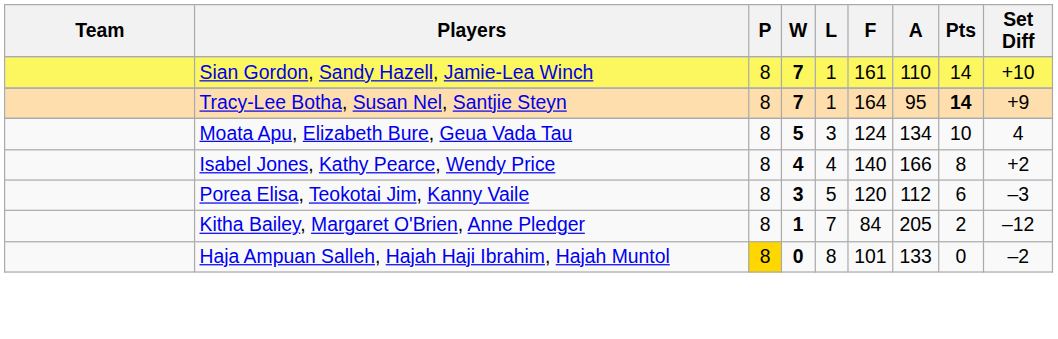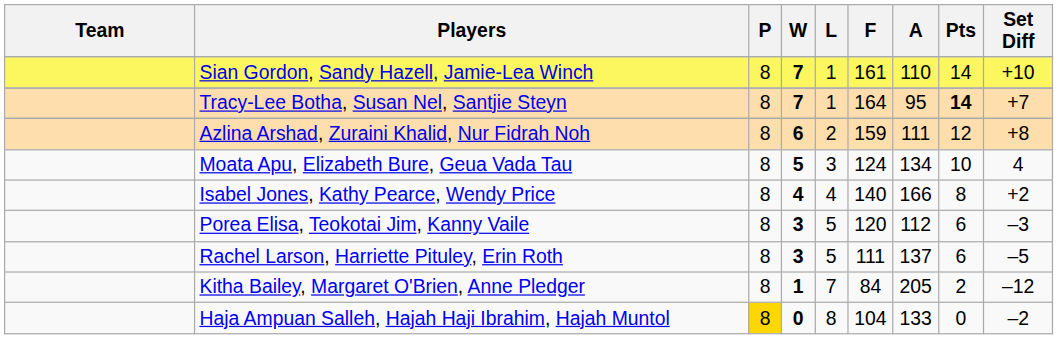Tracy-Lee Botha, Susan Nel, Santjie Steyn | Set Diff: +9 -> +7
+ row: Azlina Arshad, Zuraini Khalid, Nur Fidrah Noh | 8 | 6 | 2 | 159 | 111 | 12 | +8
+ row: Rachel Larson, Harriette Pituley, Erin Roth | 8 | 3 | 5 | 111 | 137 | 6 | –5
Haja Ampuan Salleh, Hajah Haji Ibrahim, Hajah Muntol | F: 101 -> 104
